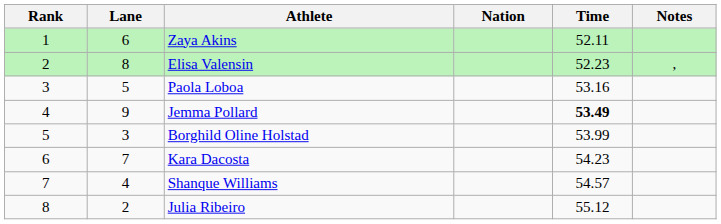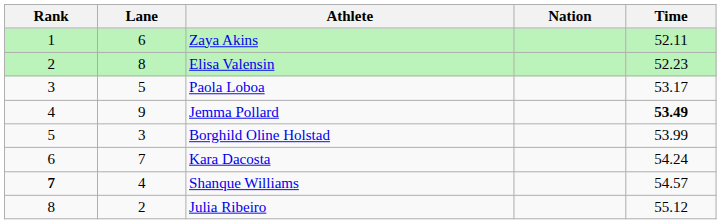- column: Notes | ,
Paola Loboa | Time: 53.16 -> 53.17
Kara Dacosta | Time: 54.23 -> 54.24
Shanque Williams | Rank: normal -> bold
